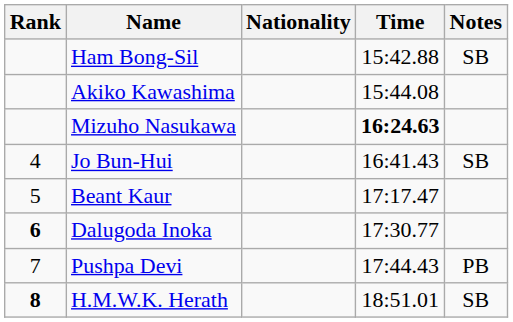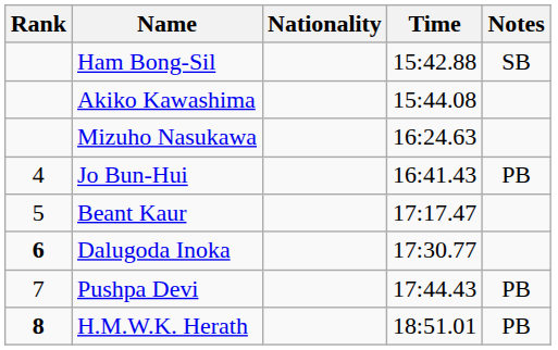Mizuho Nasukawa | Time: bold -> normal
Jo Bun-Hui | Notes: SB -> PB
H.M.W.K. Herath | Notes: SB -> PB
